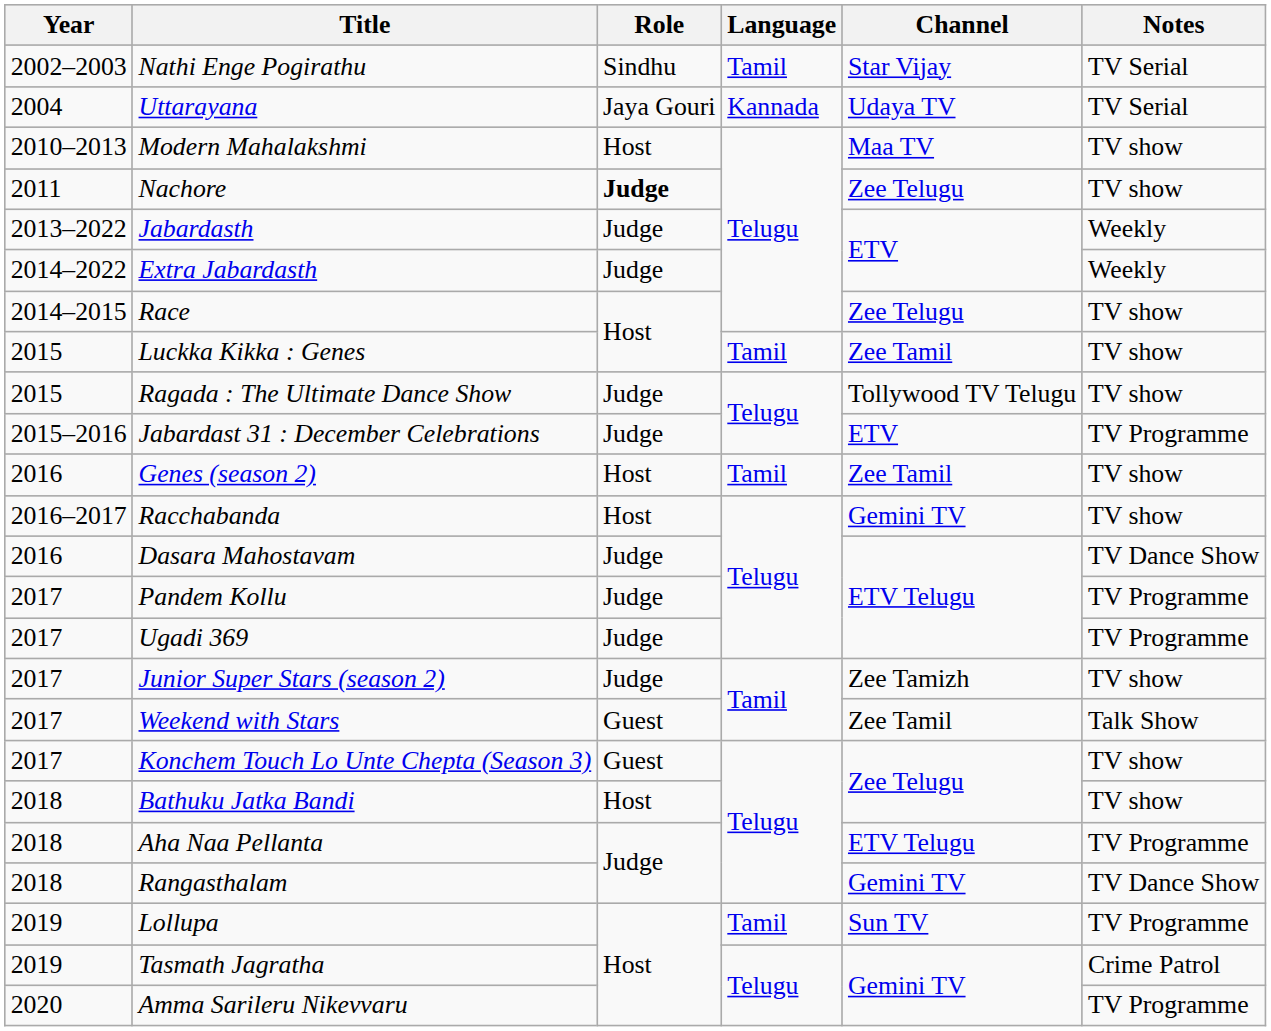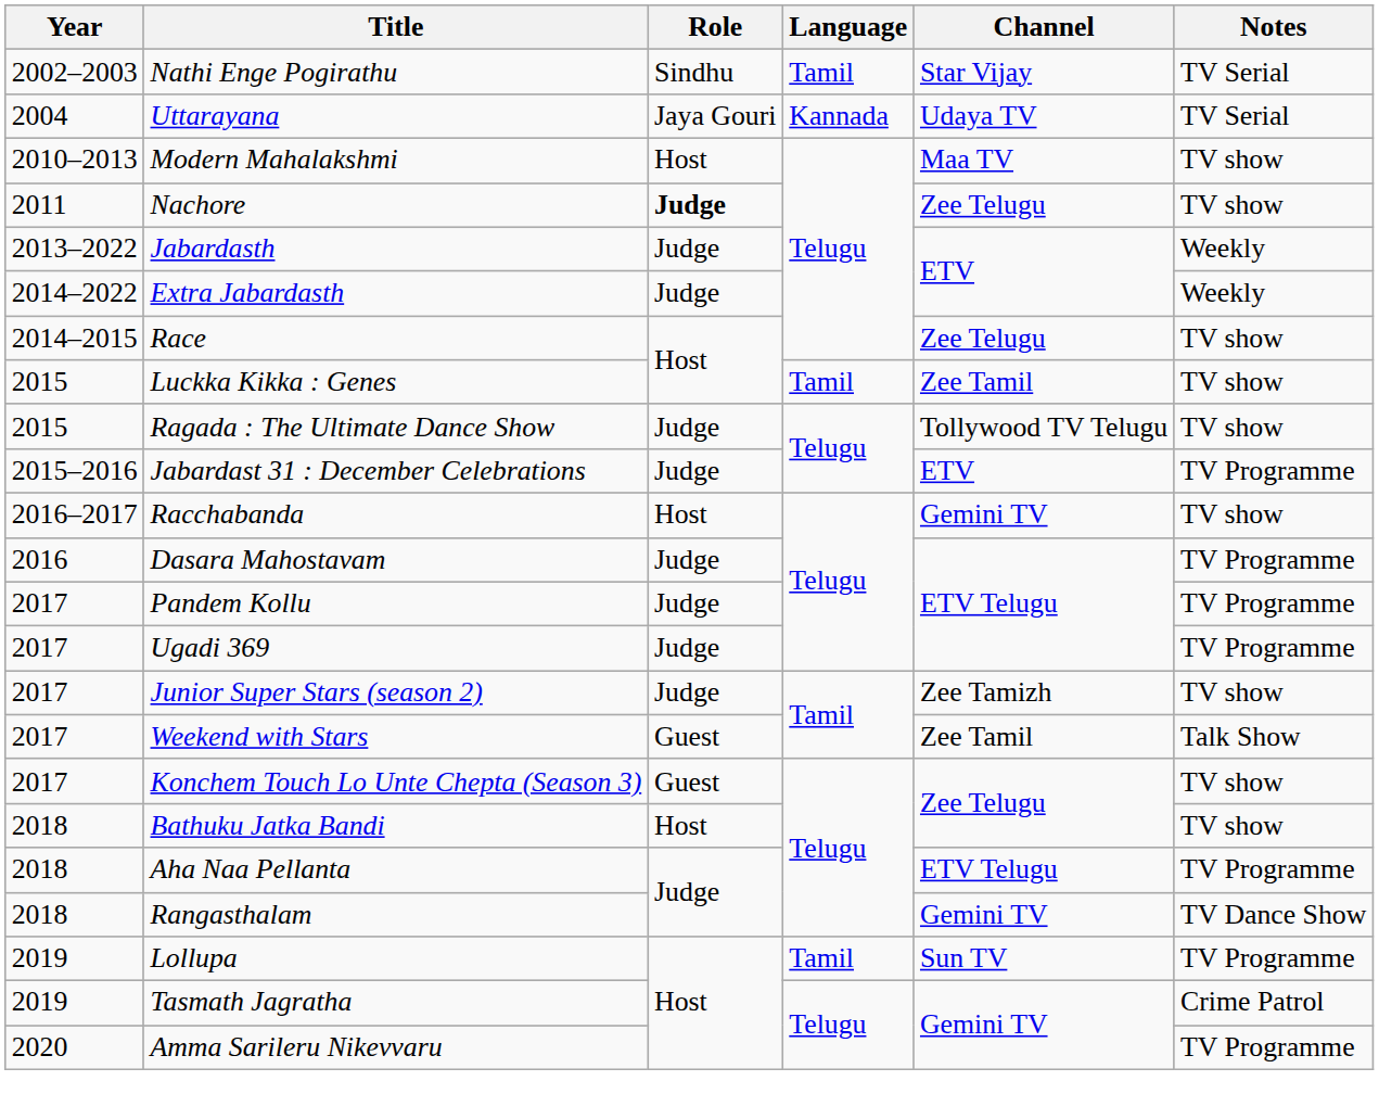- row: 2016 | Genes (season 2) | Host | Tamil | Zee Tamil | TV show
Dasara Mahostavam | Notes: TV Dance Show -> TV Programme
